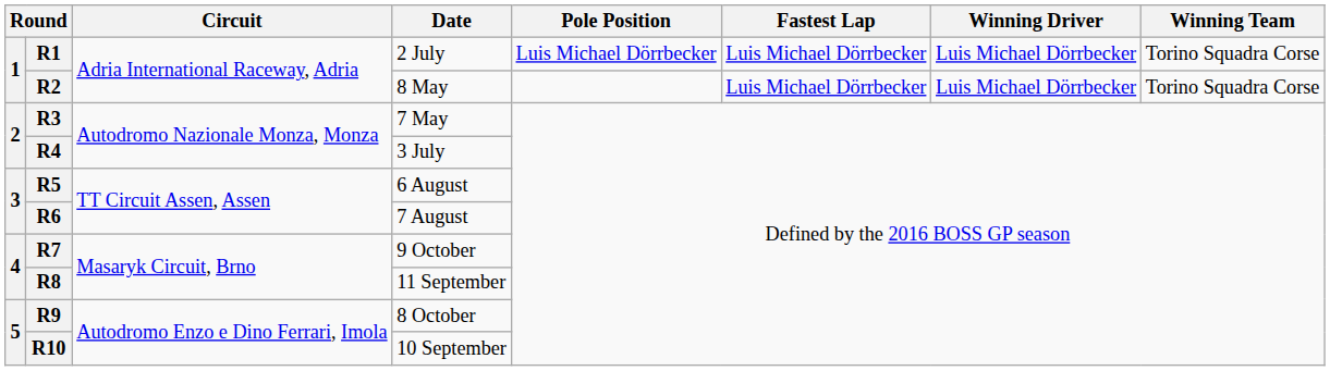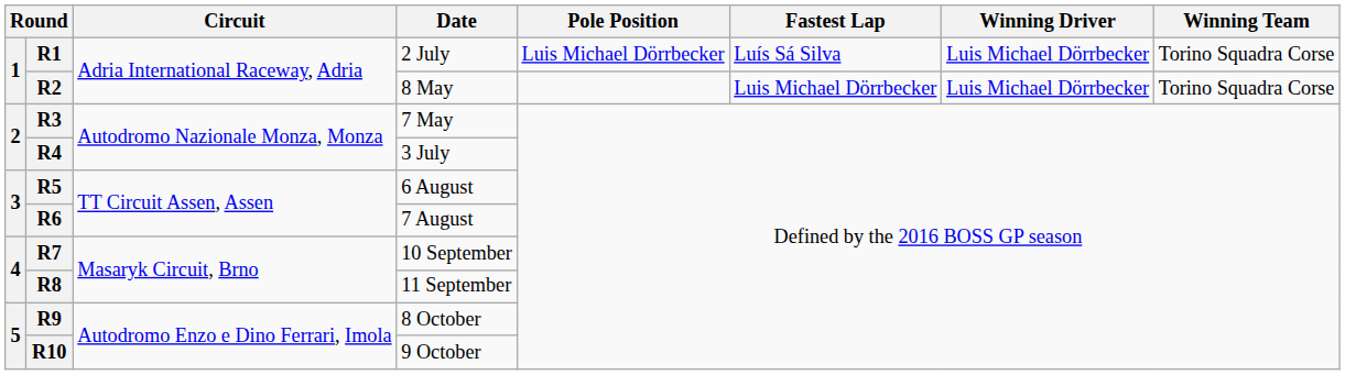R1 | Fastest Lap: Luis Michael Dörrbecker -> Luís Sá Silva
R7 | Date: 9 October -> 10 September
R10 | Date: 10 September -> 9 October
